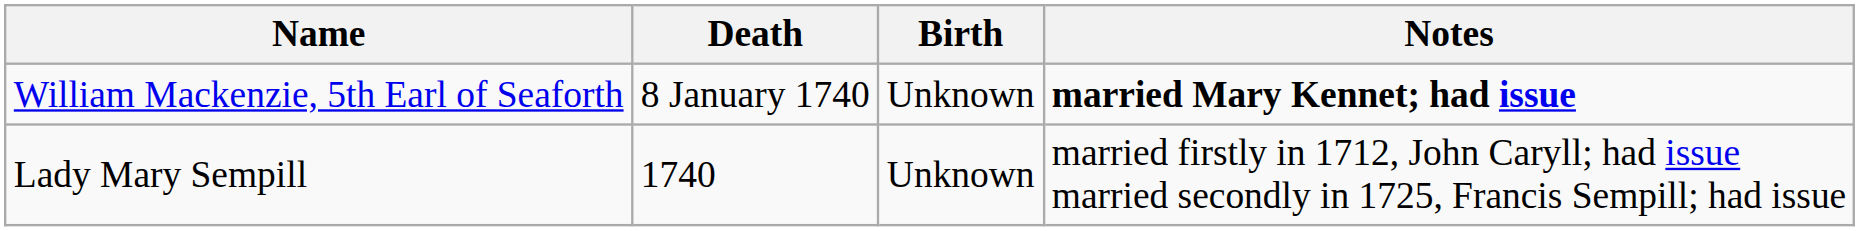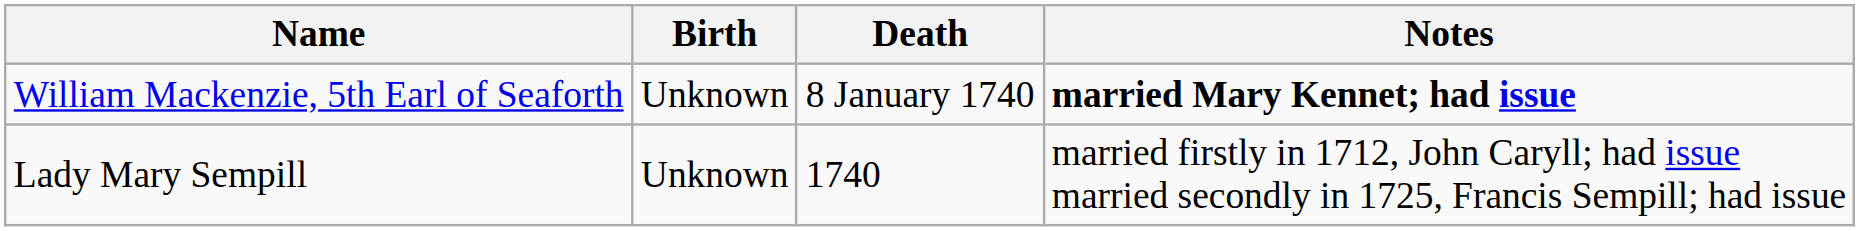columns swapped: Birth <-> Death
